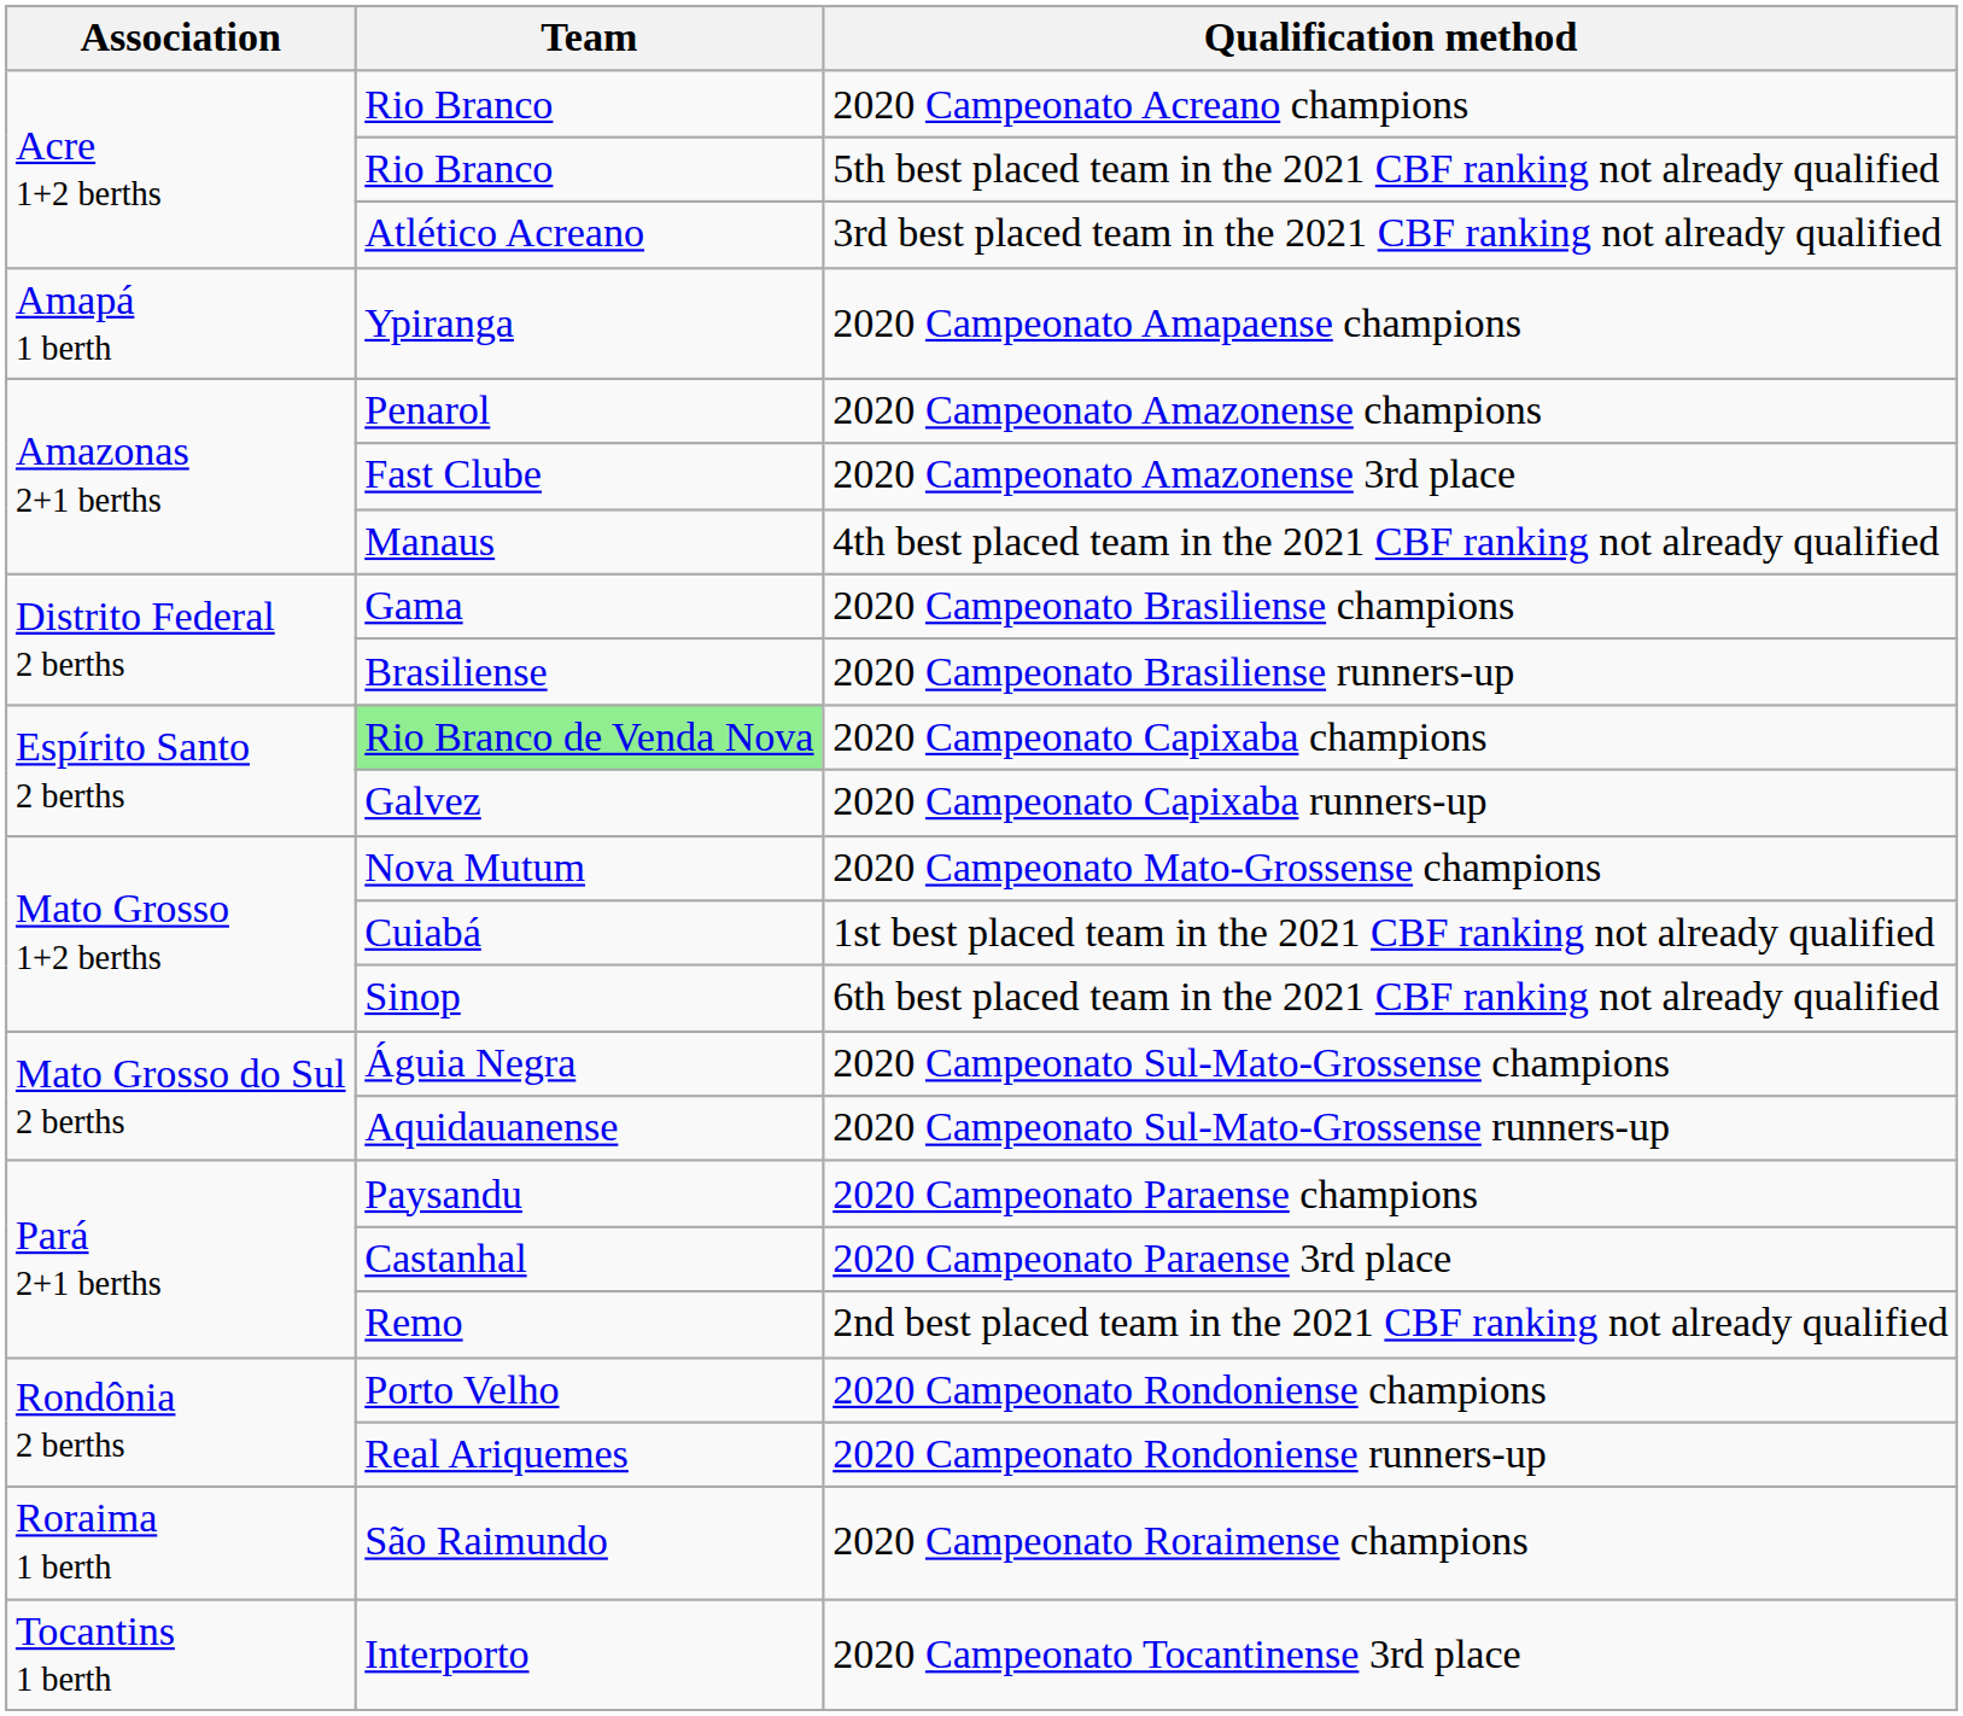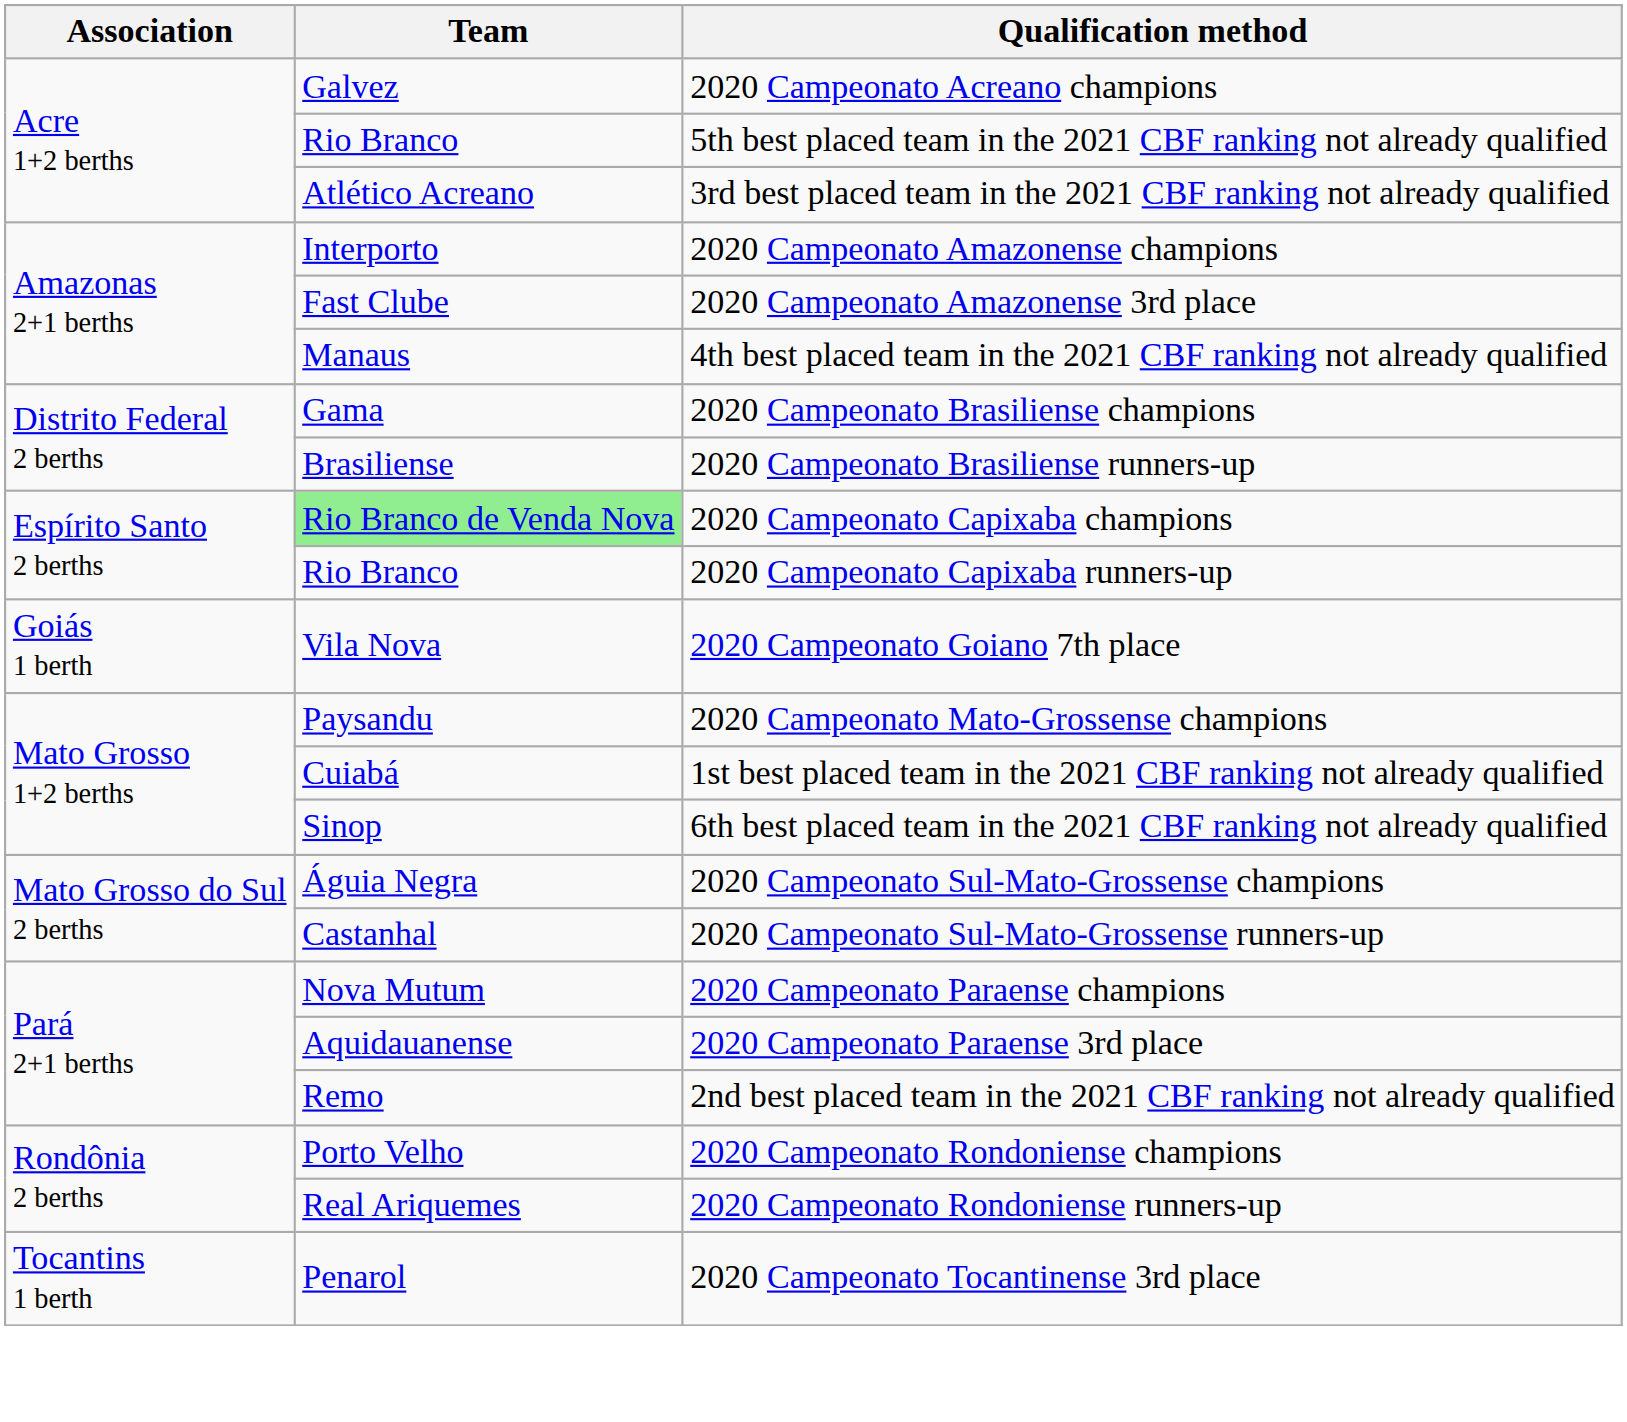2020 Campeonato Acreano champions | Team: Rio Branco -> Galvez
- row: Amapá 1 berth | Ypiranga | 2020 Campeonato Amapaense champions
2020 Campeonato Amazonense champions | Team: Penarol -> Interporto
2020 Campeonato Capixaba runners-up | Team: Galvez -> Rio Branco
+ row: Goiás 1 berth | Vila Nova | 2020 Campeonato Goiano 7th place
2020 Campeonato Mato-Grossense champions | Team: Nova Mutum -> Paysandu
2020 Campeonato Sul-Mato-Grossense runners-up | Team: Aquidauanense -> Castanhal
2020 Campeonato Paraense champions | Team: Paysandu -> Nova Mutum
2020 Campeonato Paraense 3rd place | Team: Castanhal -> Aquidauanense
- row: Roraima 1 berth | São Raimundo | 2020 Campeonato Roraimense champions
2020 Campeonato Tocantinense 3rd place | Team: Interporto -> Penarol
